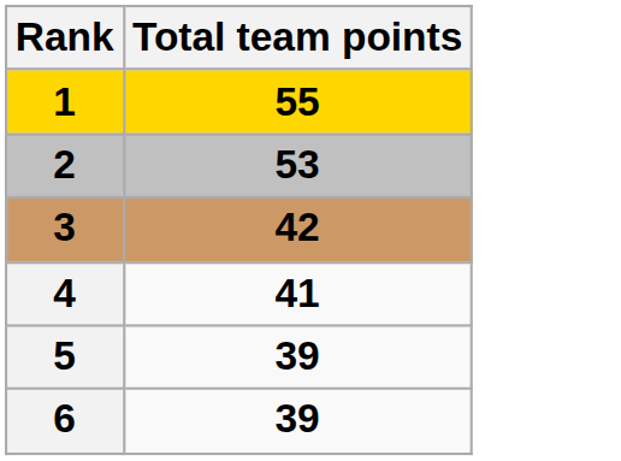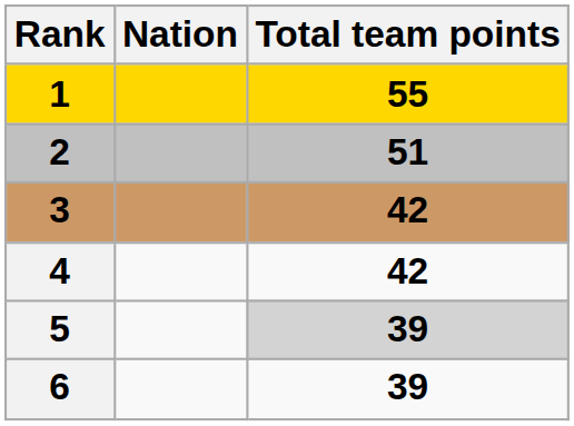+ column: Nation
2 | Total team points: 53 -> 51
4 | Total team points: 41 -> 42
5 | Total team points: no background -> lightgrey background
